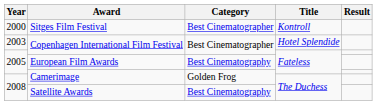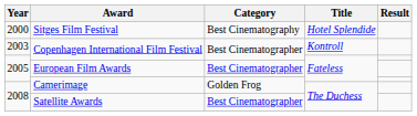Sitges Film Festival | Category: Best Cinematographer -> Best Cinematography
Sitges Film Festival | Title: Kontroll -> Hotel Splendide
2003 / Copenhagen International Film Festival | Title: Hotel Splendide -> Kontroll
European Film Awards | Category: Best Cinematography -> Best Cinematographer
Satellite Awards | Category: Best Cinematography -> Best Cinematographer
